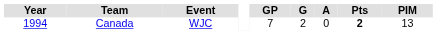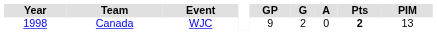Canada | Year: 1994 -> 1998
Canada | GP: 7 -> 9
